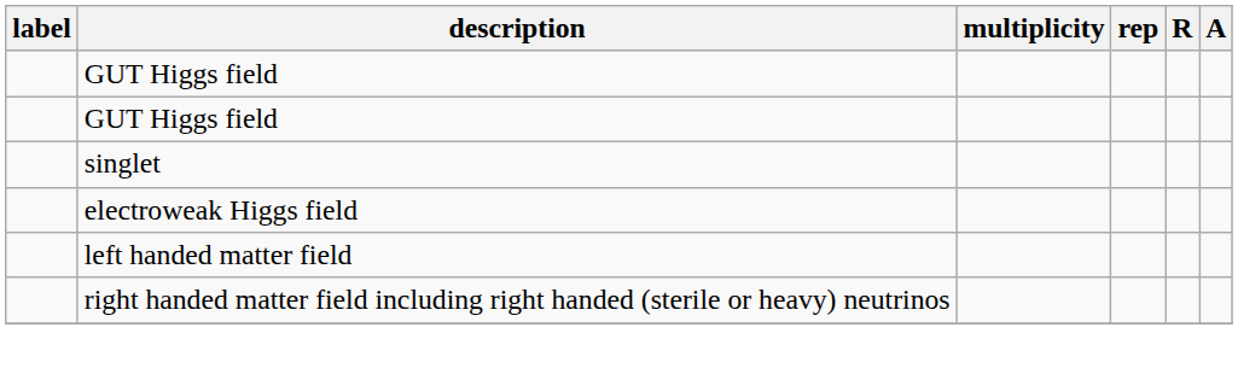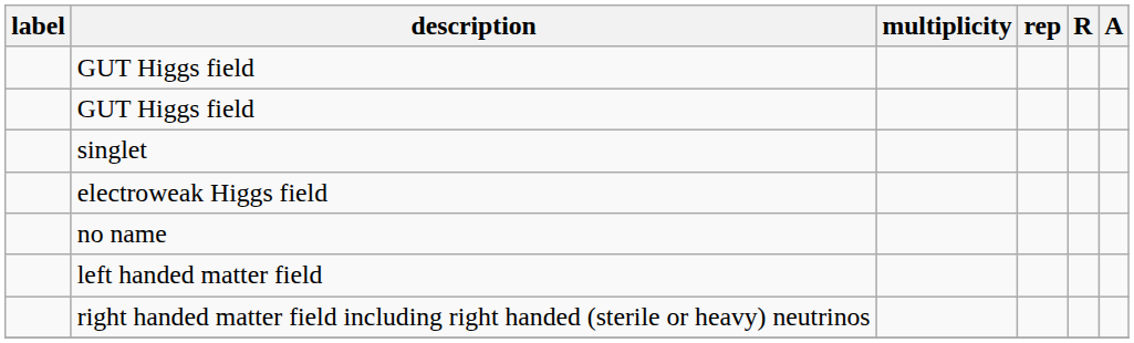+ row: no name
